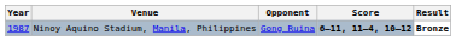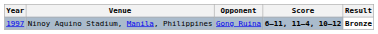Ninoy Aquino Stadium, Manila, Philippines | Year: 1987 -> 1997
